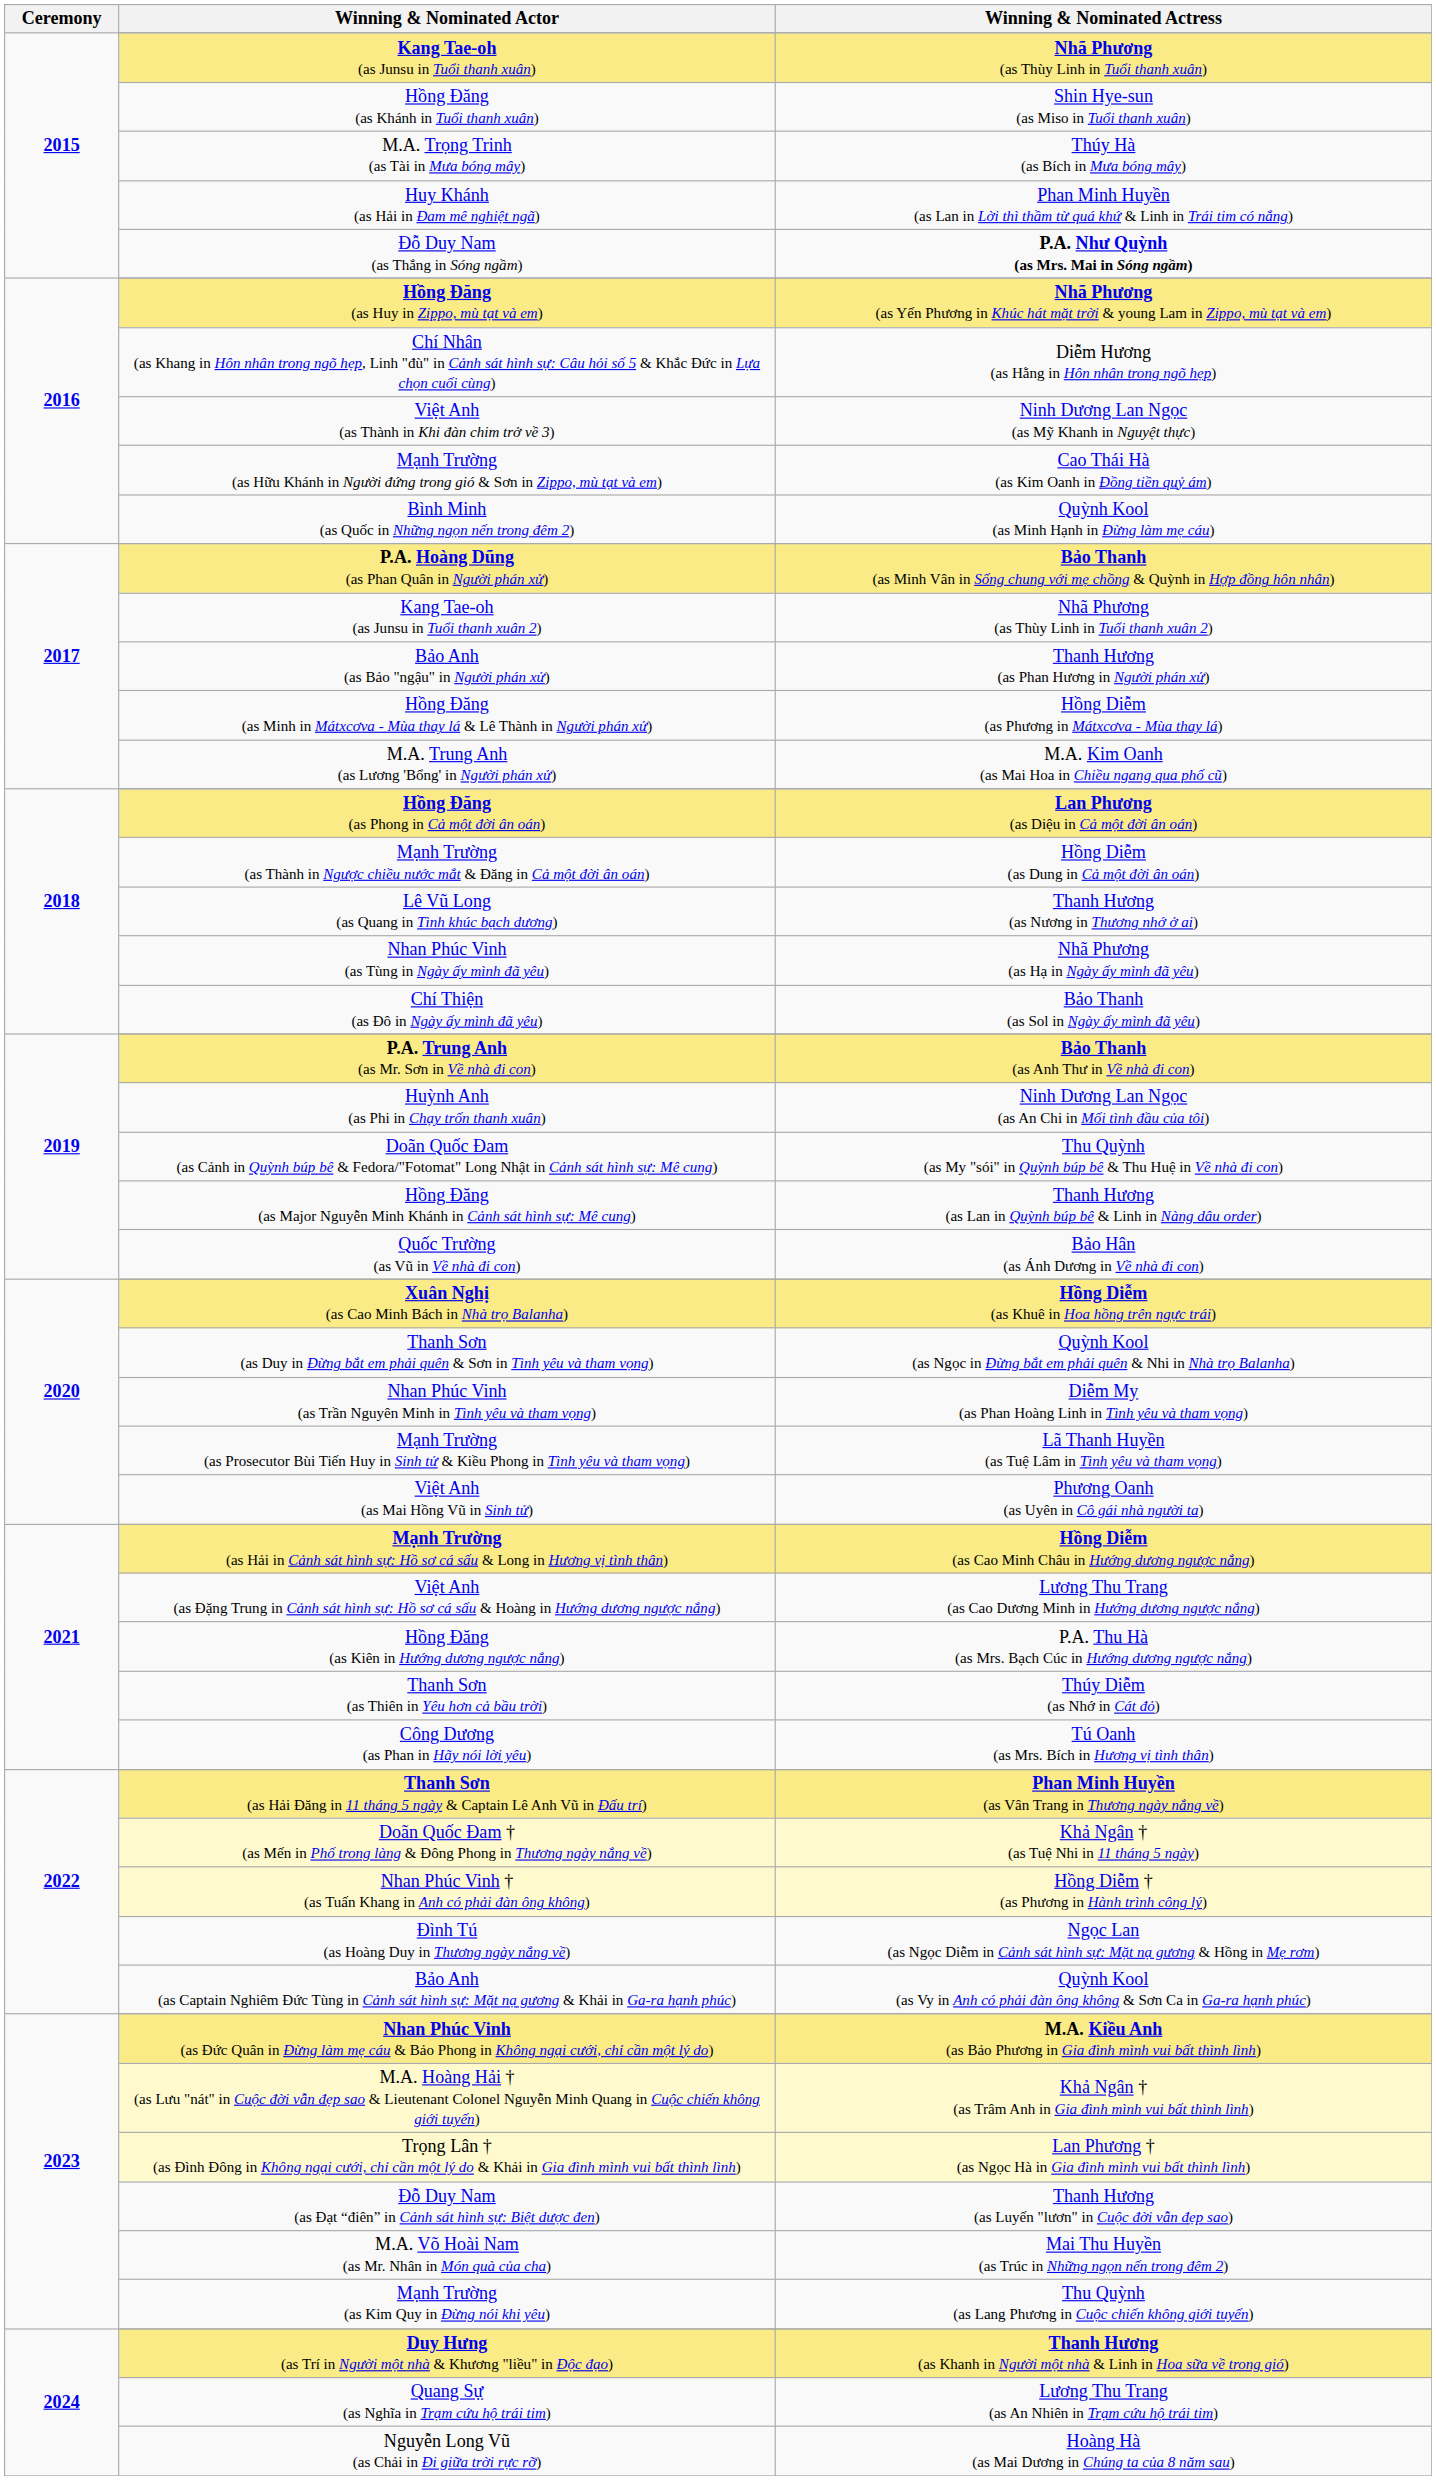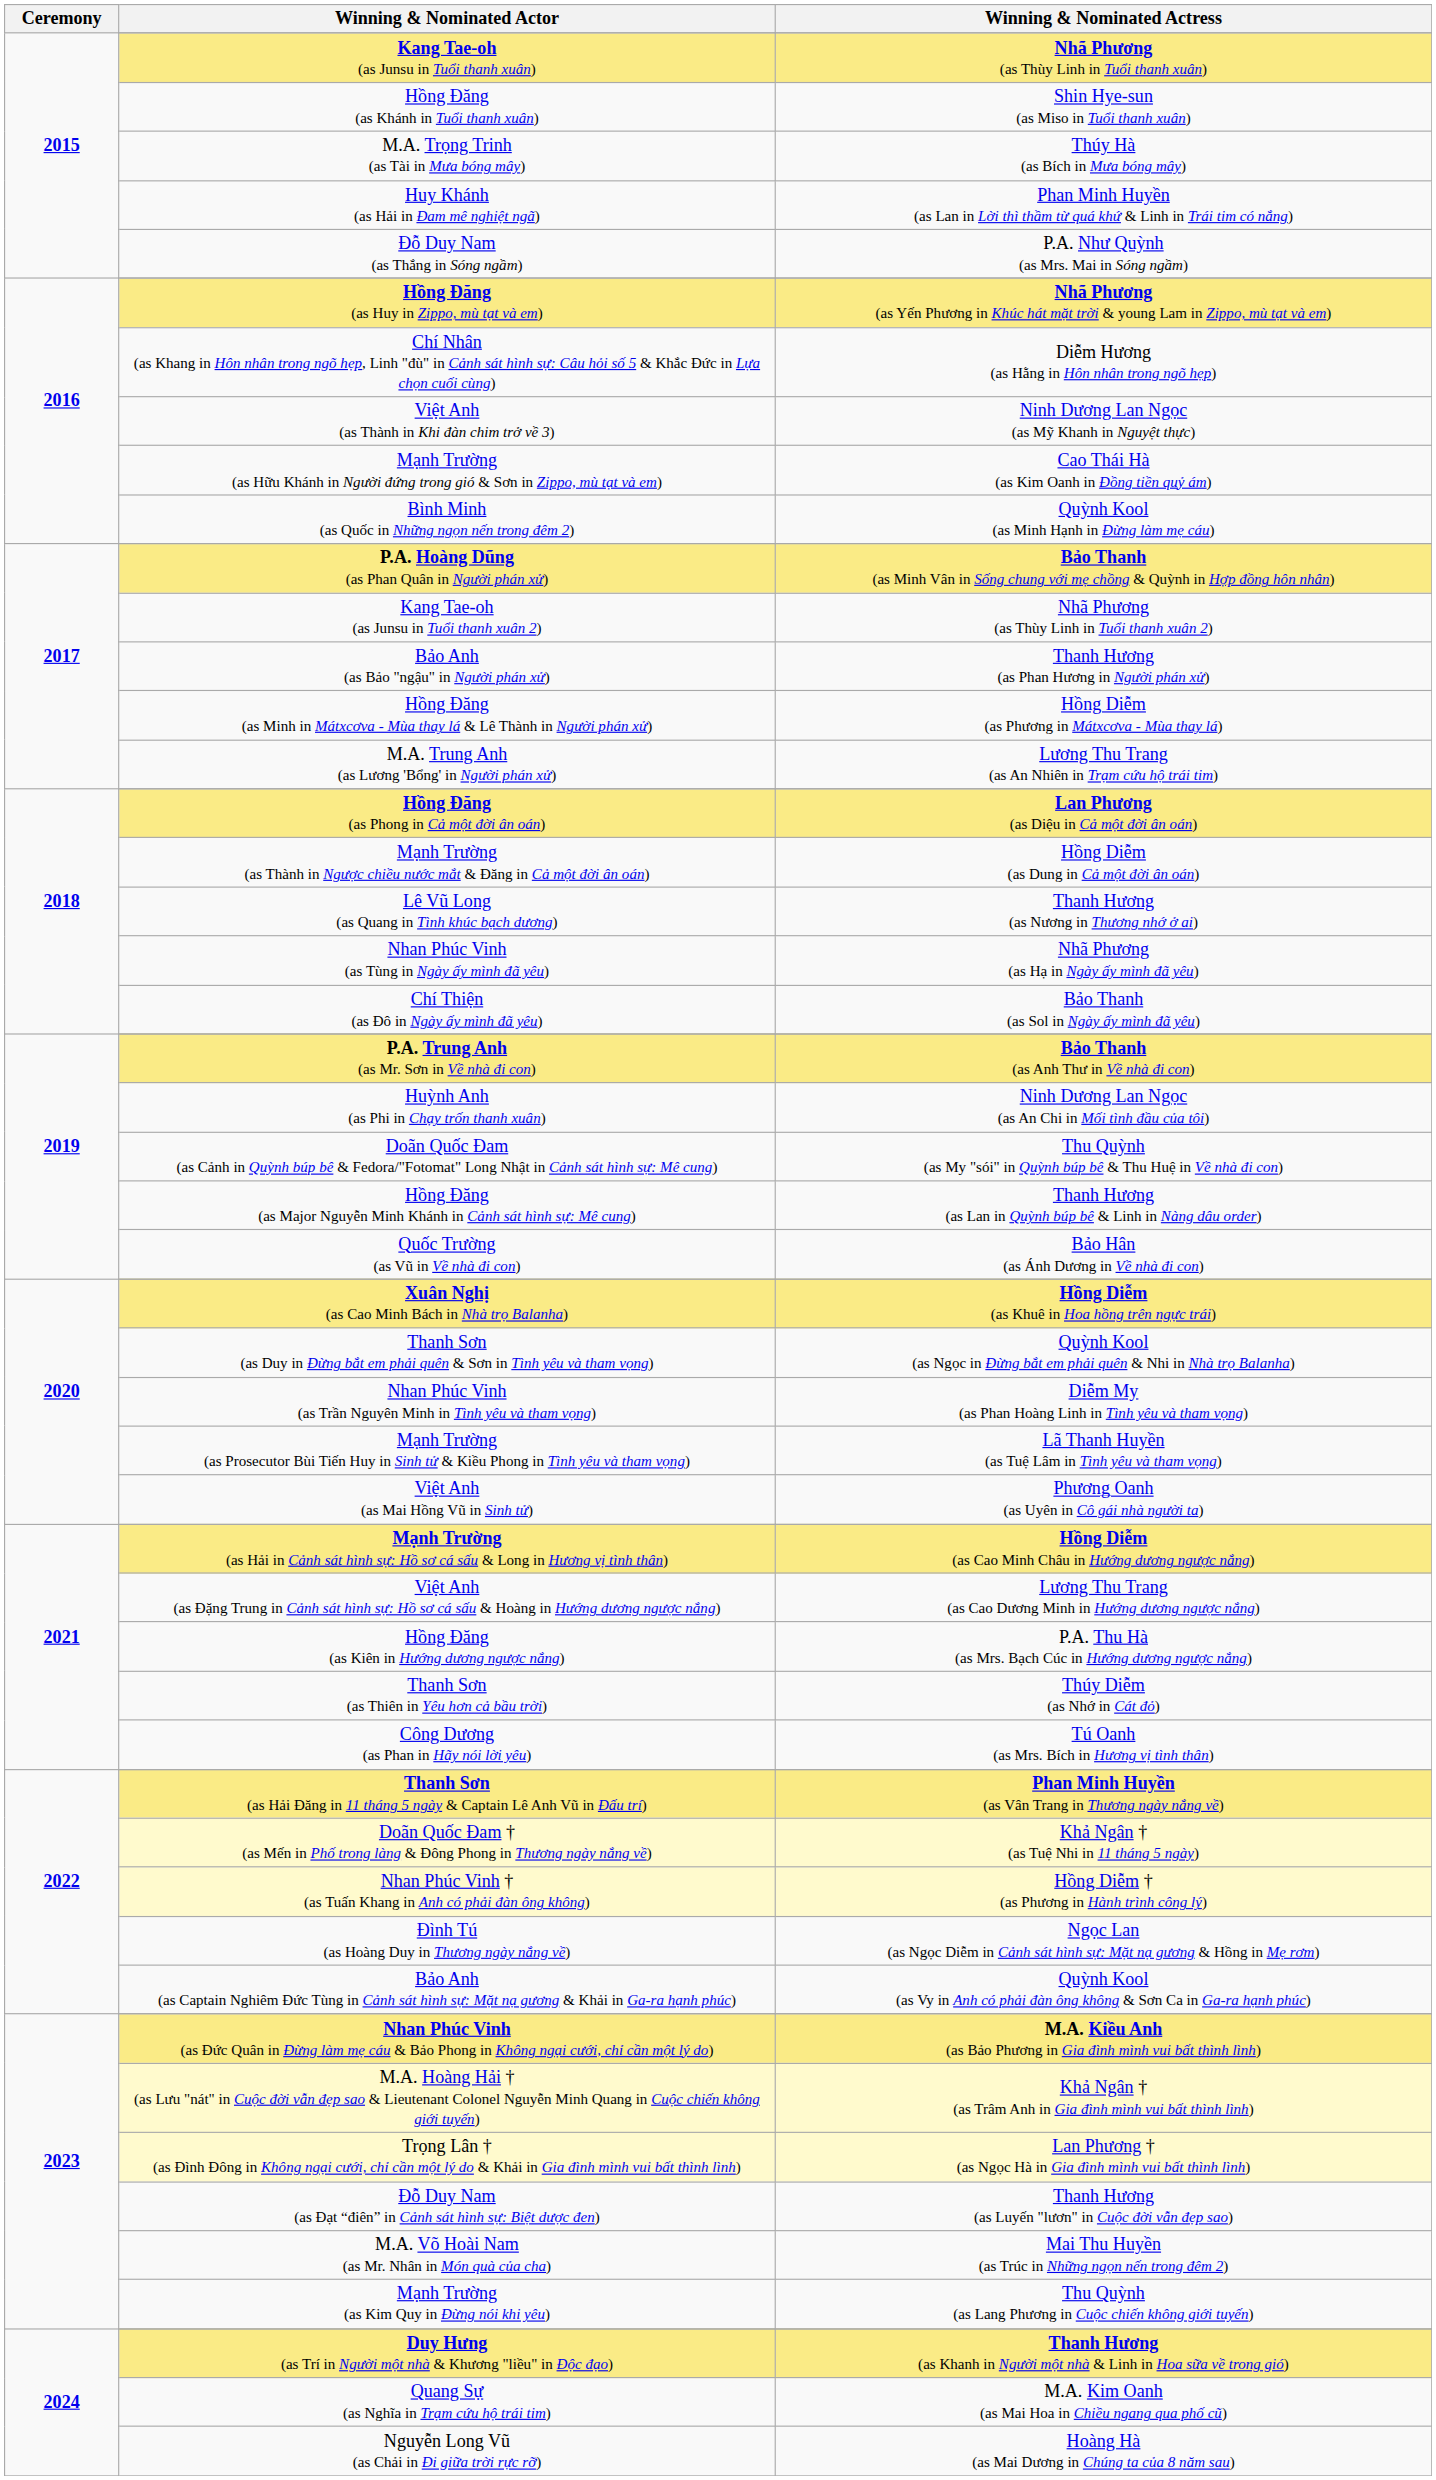Đỗ Duy Nam (as Thắng in Sóng ngầm) | Winning & Nominated Actress: bold -> normal
M.A. Trung Anh (as Lương 'Bổng' in Người phán xử) | Winning & Nominated Actress: M.A. Kim Oanh (as Mai Hoa in Chiều ngang qua phố cũ) -> Lương Thu Trang (as An Nhiên in Trạm cứu hộ trái tim)
Quang Sự (as Nghĩa in Trạm cứu hộ trái tim) | Winning & Nominated Actress: Lương Thu Trang (as An Nhiên in Trạm cứu hộ trái tim) -> M.A. Kim Oanh (as Mai Hoa in Chiều ngang qua phố cũ)
